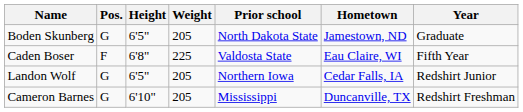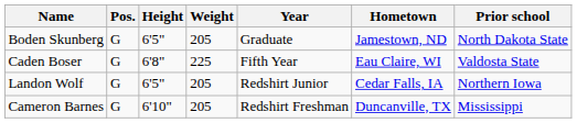columns swapped: Year <-> Prior school
Caden Boser | Pos.: F -> G
